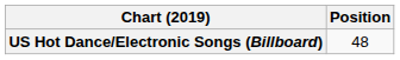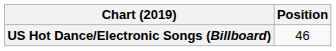US Hot Dance/Electronic Songs (Billboard) | Position: 48 -> 46
